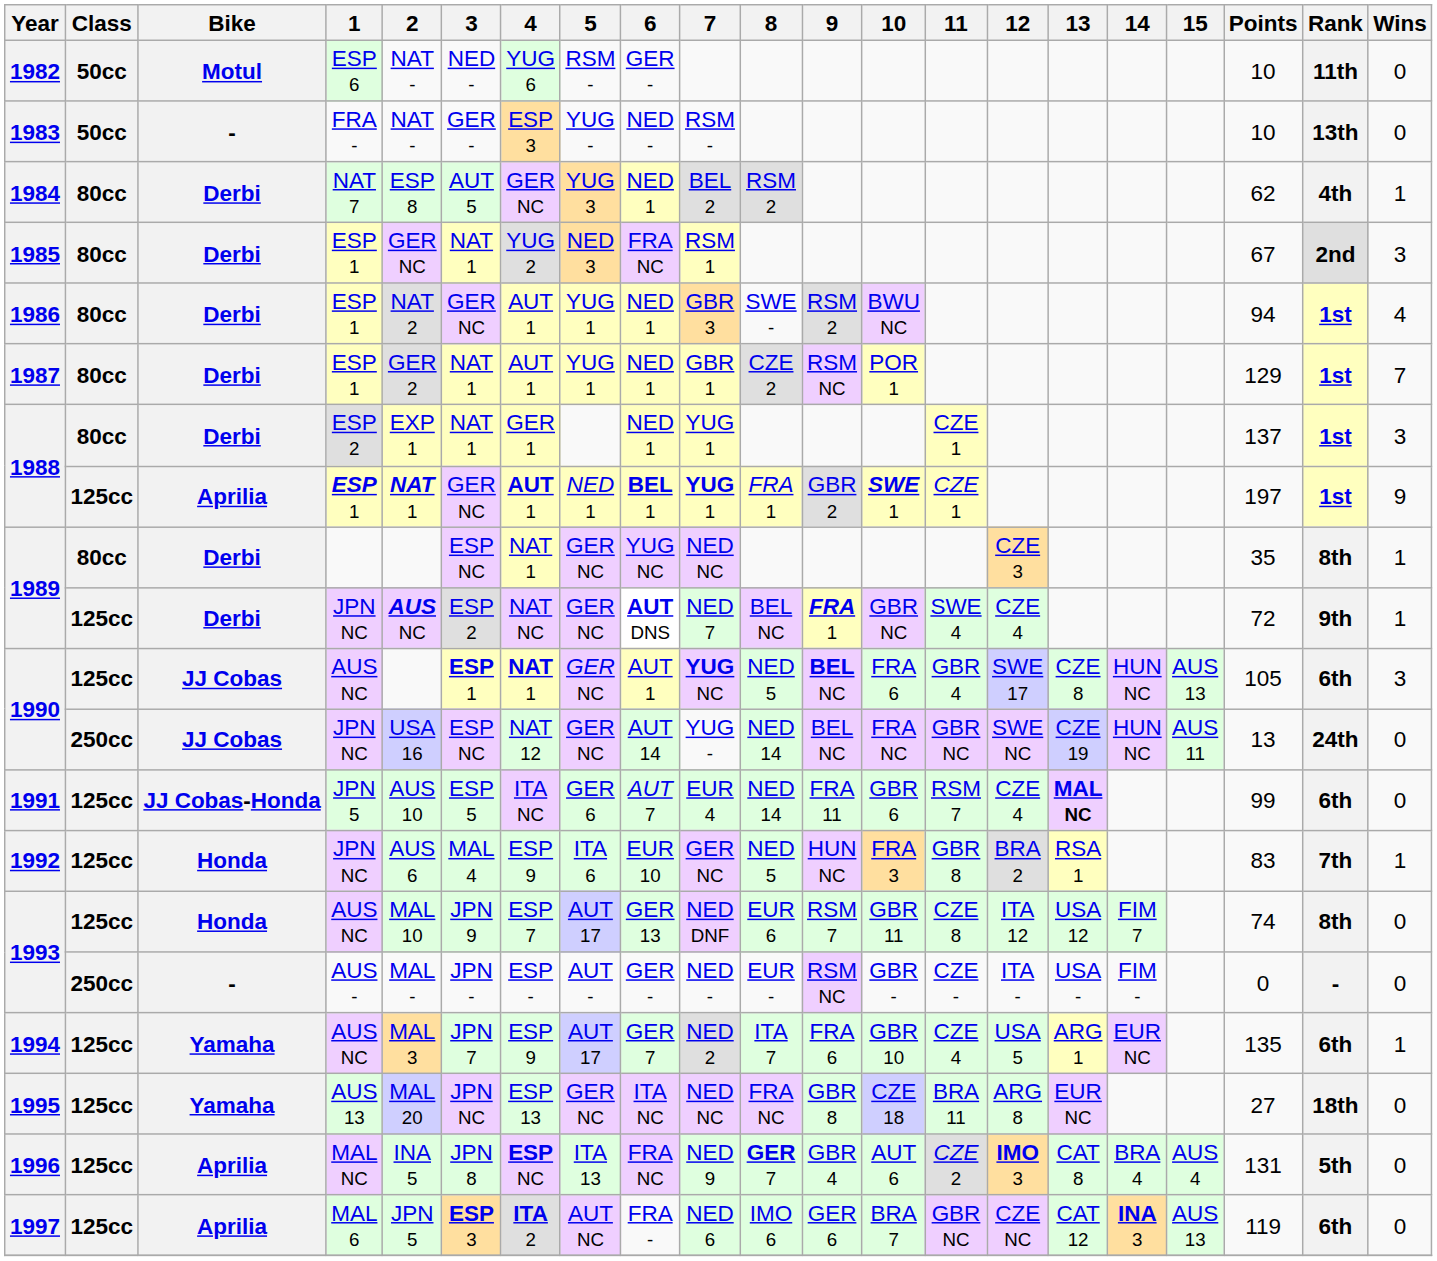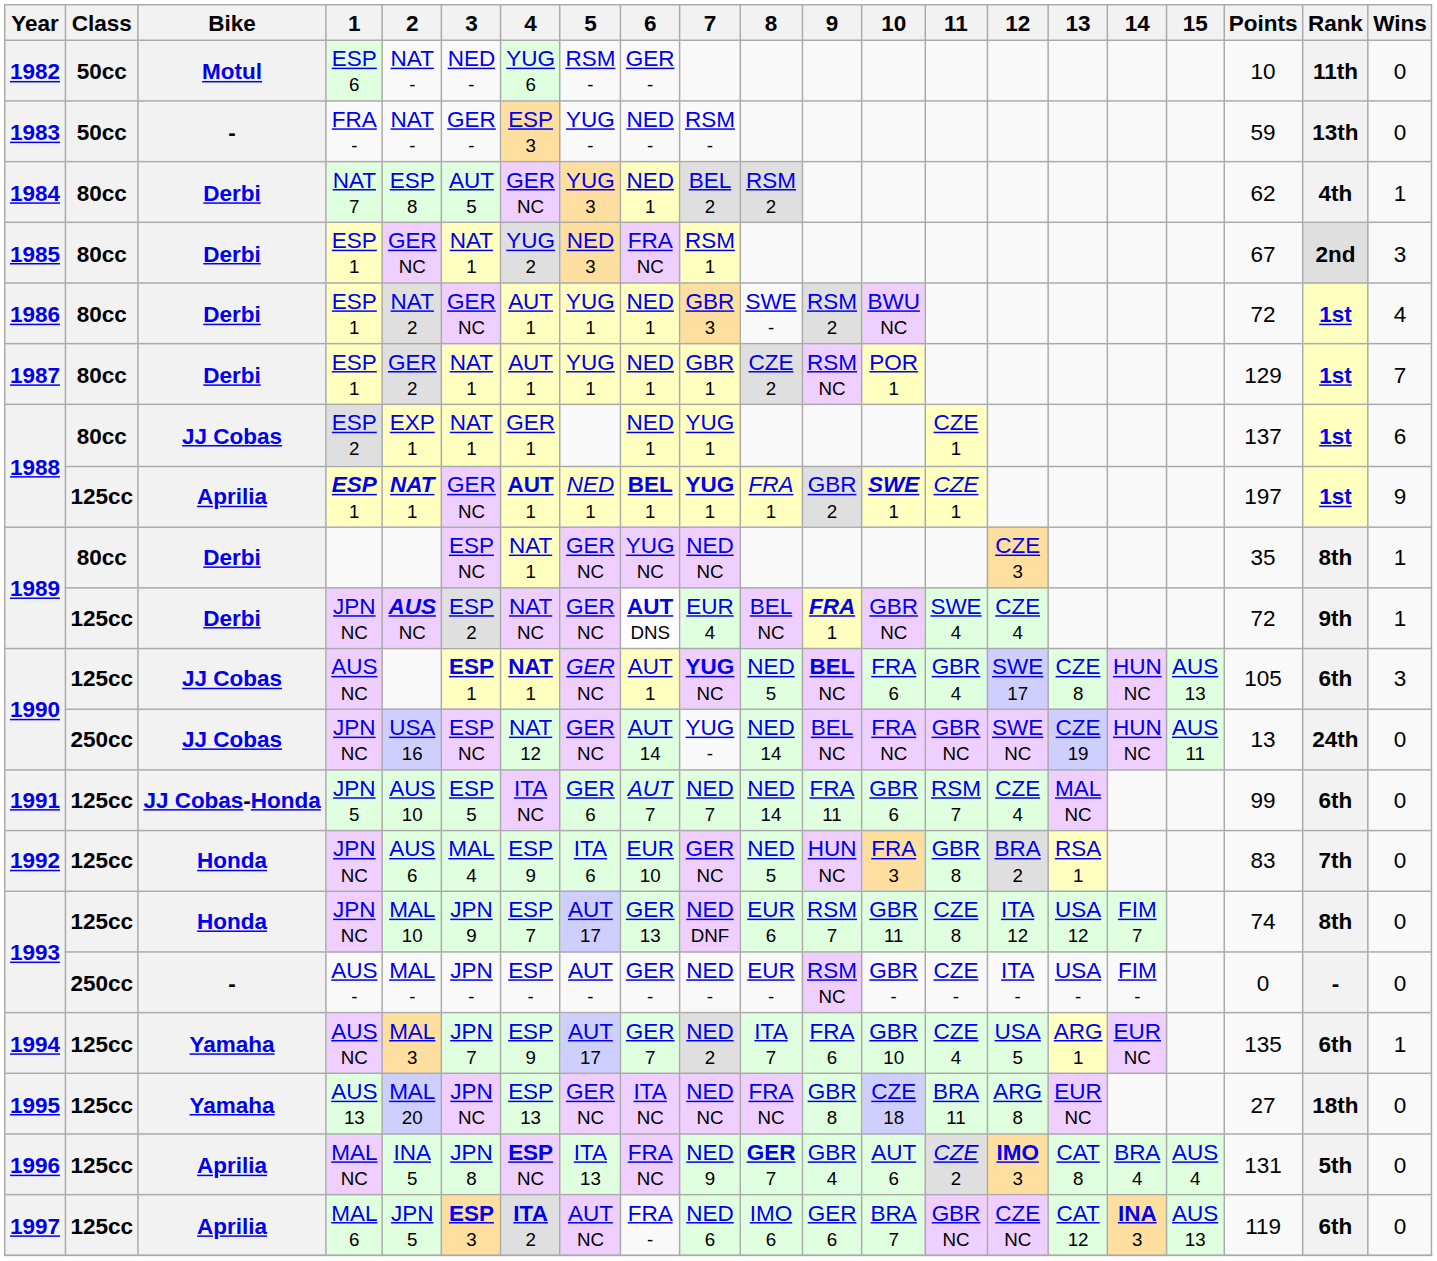1983 | Points: 10 -> 59
1986 | Points: 94 -> 72
1988 / 80cc | Bike: Derbi -> JJ Cobas
1988 / 80cc | Wins: 3 -> 6
1989 / 125cc | 7: NED 7 -> EUR 4
1991 | 7: EUR 4 -> NED 7
1991 | 13: bold -> normal
1992 | Wins: 1 -> 0
1993 / 125cc | 1: AUS NC -> JPN NC
